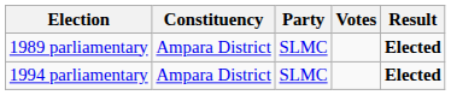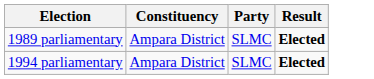- column: Votes
